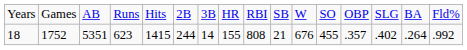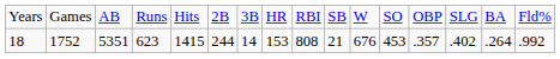18 | column 8: 155 -> 153
18 | column 12: 455 -> 453
